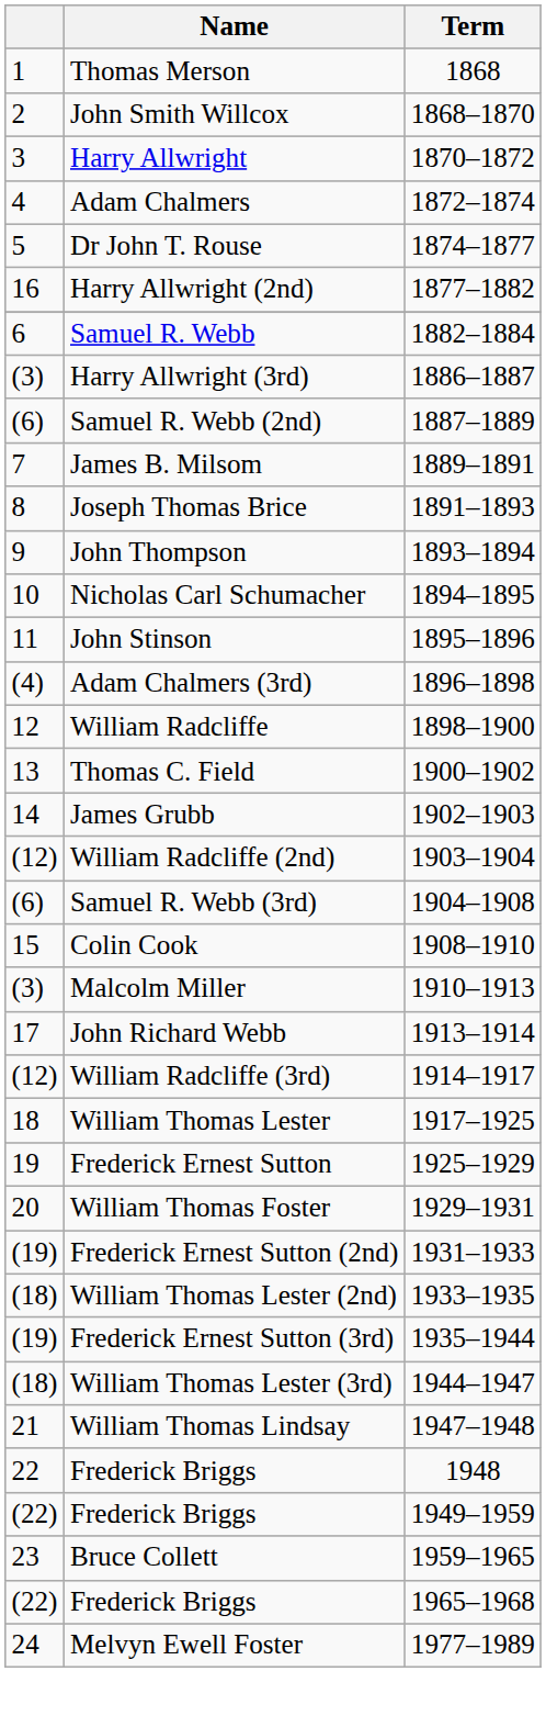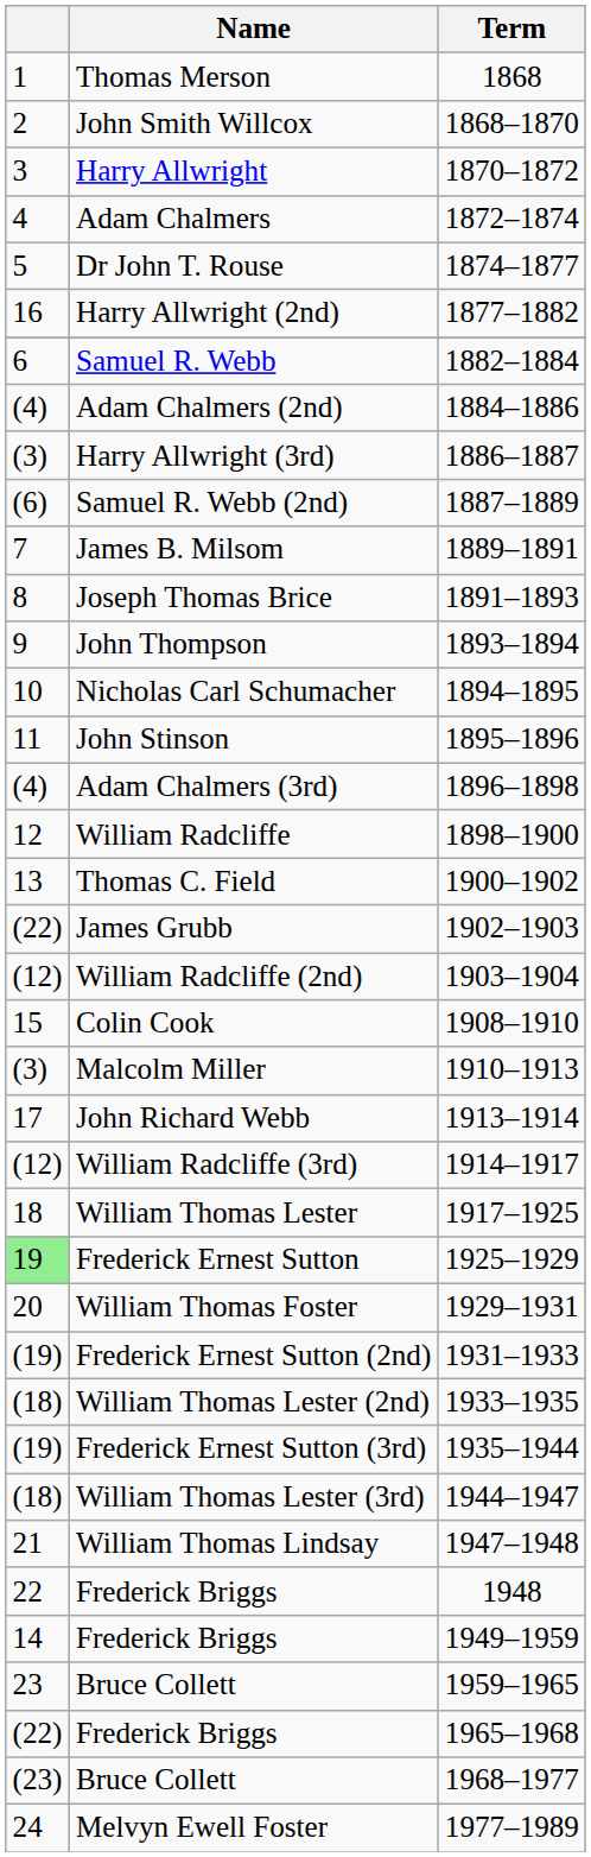+ row: (4) | Adam Chalmers (2nd) | 1884–1886
James Grubb | column 1: 14 -> (22)
- row: (6) | Samuel R. Webb (3rd) | 1904–1908
Frederick Ernest Sutton | column 1: no background -> lightgreen background
Frederick Briggs / 1949–1959 | column 1: (22) -> 14
+ row: (23) | Bruce Collett | 1968–1977
